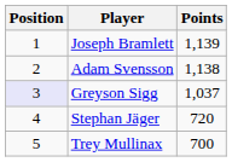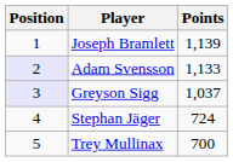Adam Svensson | Position: no background -> lavender background
Adam Svensson | Points: 1,138 -> 1,133
Stephan Jäger | Points: 720 -> 724
